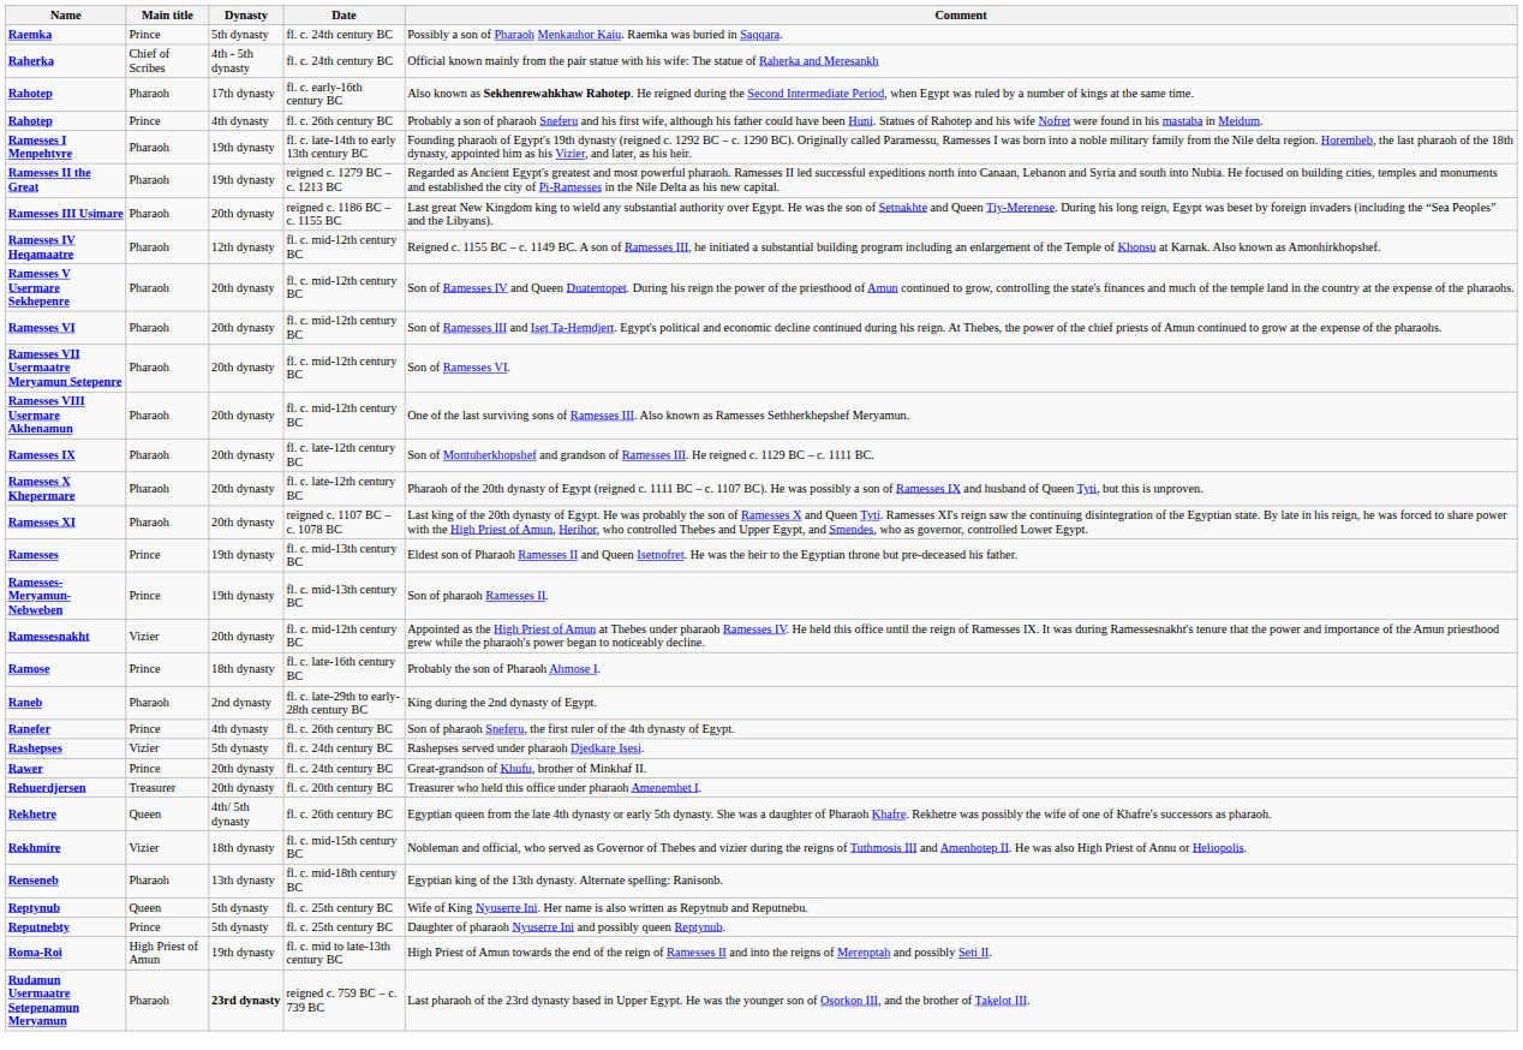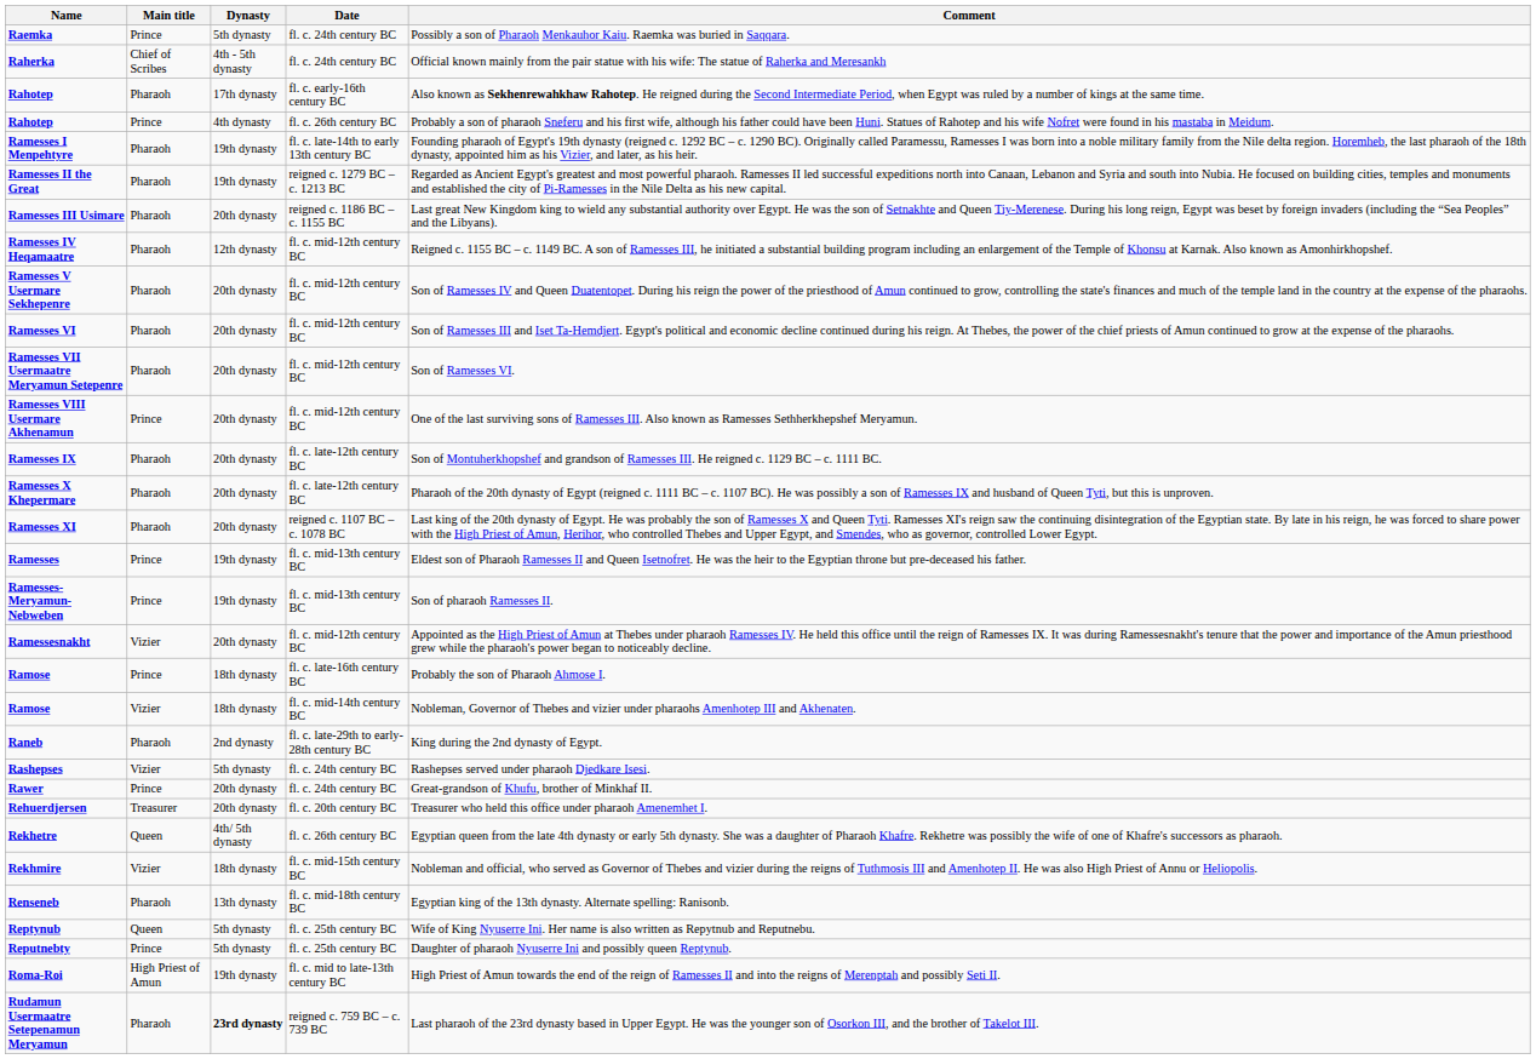Ramesses VIII Usermare Akhenamun | Main title: Pharaoh -> Prince
+ row: Ramose | Vizier | 18th dynasty | fl. c. mid-14th century BC | Nobleman, Governor of Thebes and vizier under pharaohs Amenhotep III and Akhenaten.
- row: Ranefer | Prince | 4th dynasty | fl. c. 26th century BC | Son of pharaoh Sneferu, the first ruler of the 4th dynasty of Egypt.
